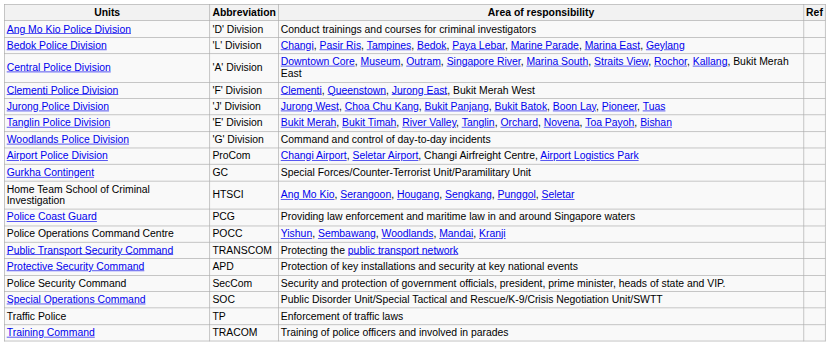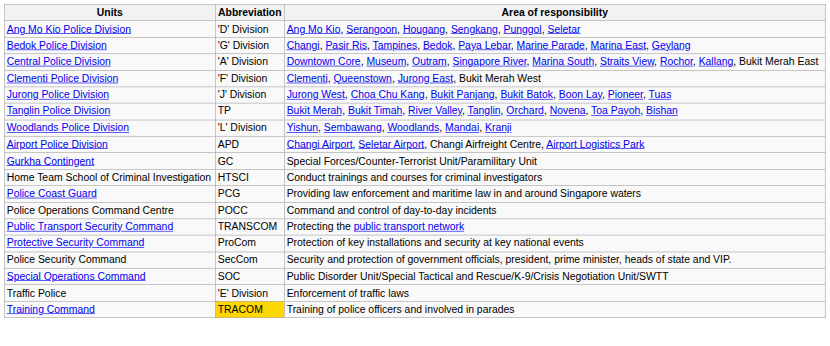- column: Ref
Ang Mo Kio Police Division | Area of responsibility: Conduct trainings and courses for criminal investigators -> Ang Mo Kio, Serangoon, Hougang, Sengkang, Punggol, Seletar
Bedok Police Division | Abbreviation: 'L' Division -> 'G' Division
Tanglin Police Division | Abbreviation: 'E' Division -> TP
Woodlands Police Division | Abbreviation: 'G' Division -> 'L' Division
Woodlands Police Division | Area of responsibility: Command and control of day-to-day incidents -> Yishun, Sembawang, Woodlands, Mandai, Kranji
Airport Police Division | Abbreviation: ProCom -> APD
Home Team School of Criminal Investigation | Area of responsibility: Ang Mo Kio, Serangoon, Hougang, Sengkang, Punggol, Seletar -> Conduct trainings and courses for criminal investigators
Police Operations Command Centre | Area of responsibility: Yishun, Sembawang, Woodlands, Mandai, Kranji -> Command and control of day-to-day incidents
Protective Security Command | Abbreviation: APD -> ProCom
Traffic Police | Abbreviation: TP -> 'E' Division
Training Command | Abbreviation: no background -> gold background
